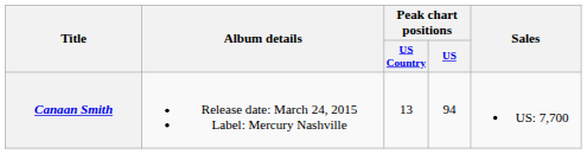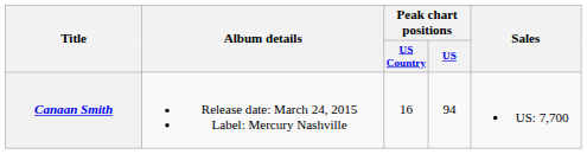Canaan Smith | Peak chart positions / US Country: 13 -> 16
